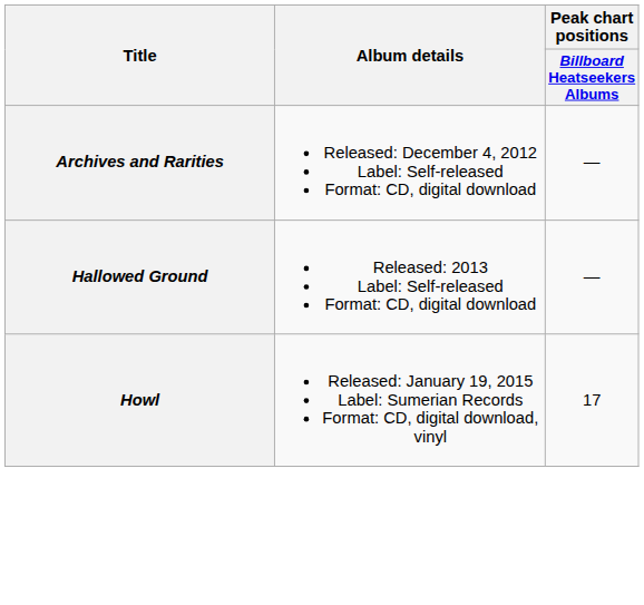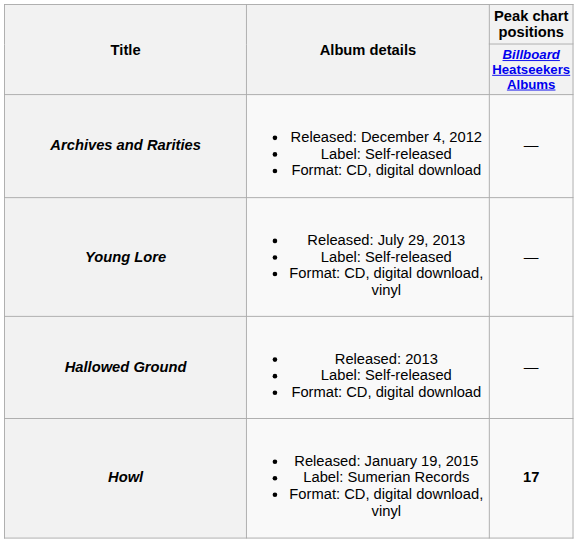+ row: Young Lore | Released: July 29, 2013 Label: Self-released Format: CD, digital download, vinyl | —
Howl | Peak chart positions / Billboard Heatseekers Albums: normal -> bold
